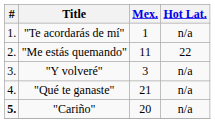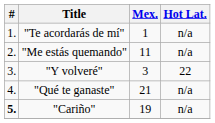"Me estás quemando" | Hot Lat.: 22 -> n/a
"Y volveré" | Hot Lat.: n/a -> 22
"Cariño" | Mex.: 20 -> 19
